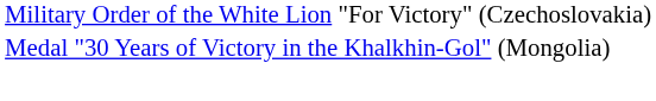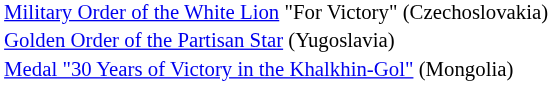+ row: Golden Order of the Partisan Star (Yugoslavia)
